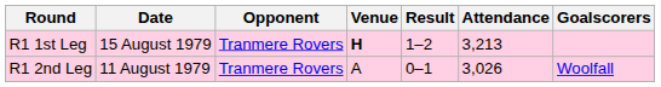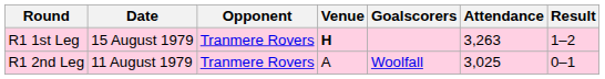columns swapped: Result <-> Goalscorers
R1 1st Leg | Attendance: 3,213 -> 3,263
R1 2nd Leg | Attendance: 3,026 -> 3,025
